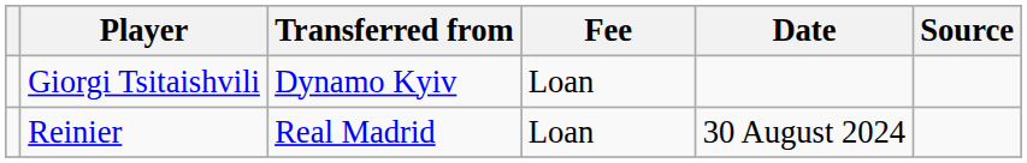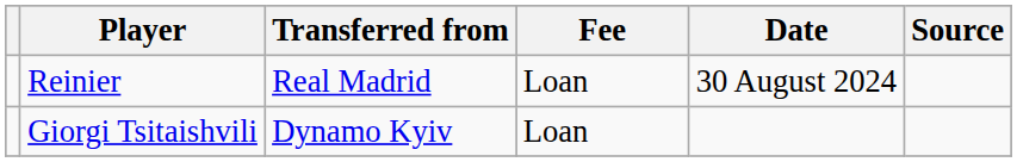rows swapped: Giorgi Tsitaishvili <-> Reinier
